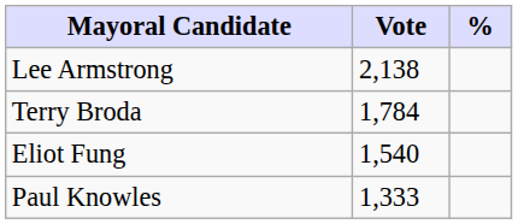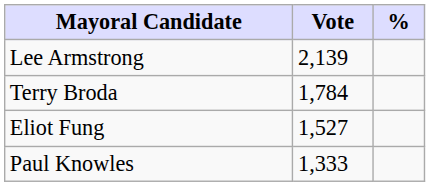Lee Armstrong | Vote: 2,138 -> 2,139
Eliot Fung | Vote: 1,540 -> 1,527
